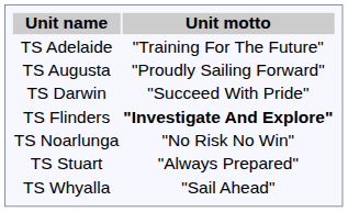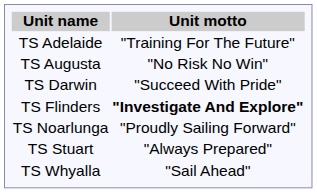TS Augusta | Unit motto: "Proudly Sailing Forward" -> "No Risk No Win"
TS Noarlunga | Unit motto: "No Risk No Win" -> "Proudly Sailing Forward"
